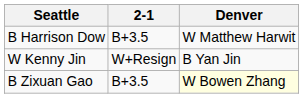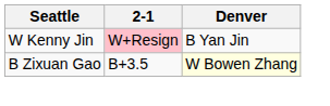- row: B Harrison Dow | B+3.5 | W Matthew Harwit
W Kenny Jin | 2-1: no background -> pink background
